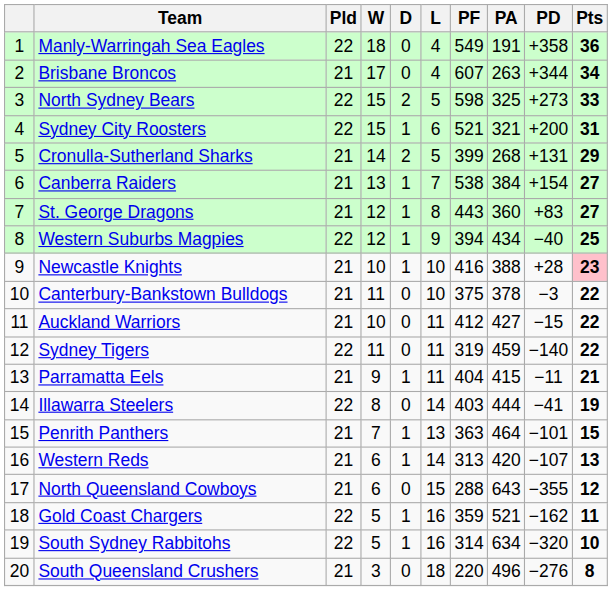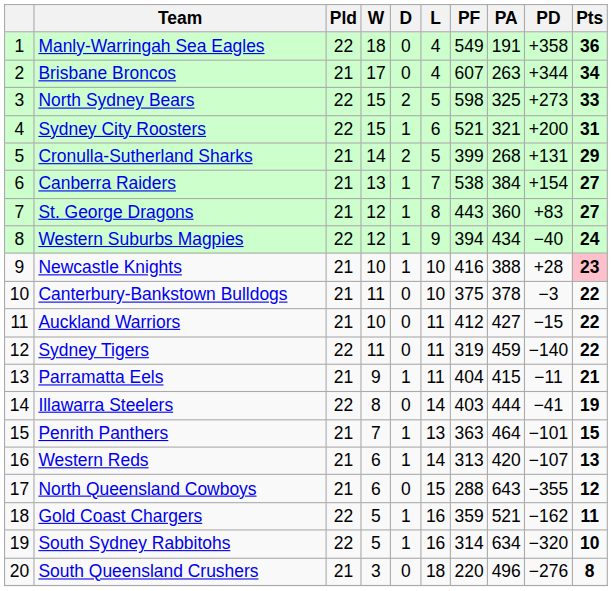Western Suburbs Magpies | Pts: 25 -> 24
